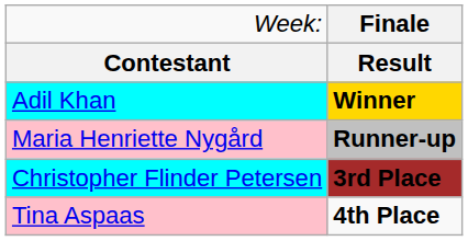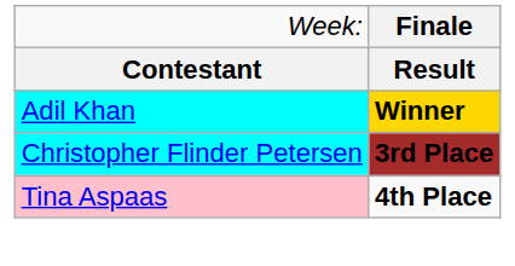- row: Maria Henriette Nygård | Runner-up
